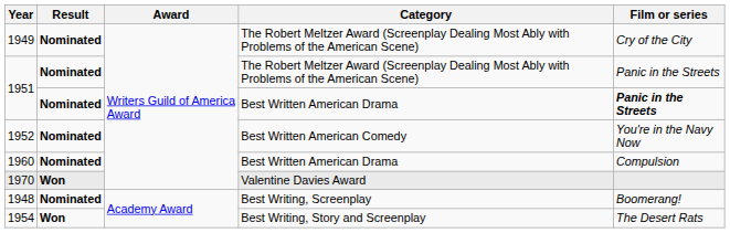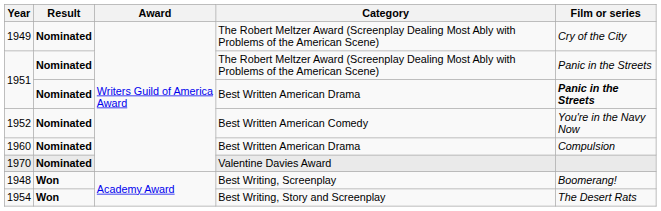1970 | Result: Won -> Nominated
1948 | Result: Nominated -> Won
